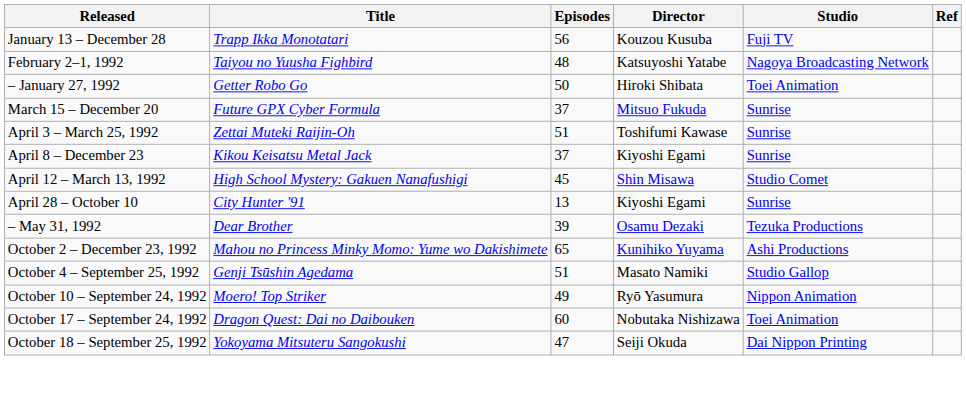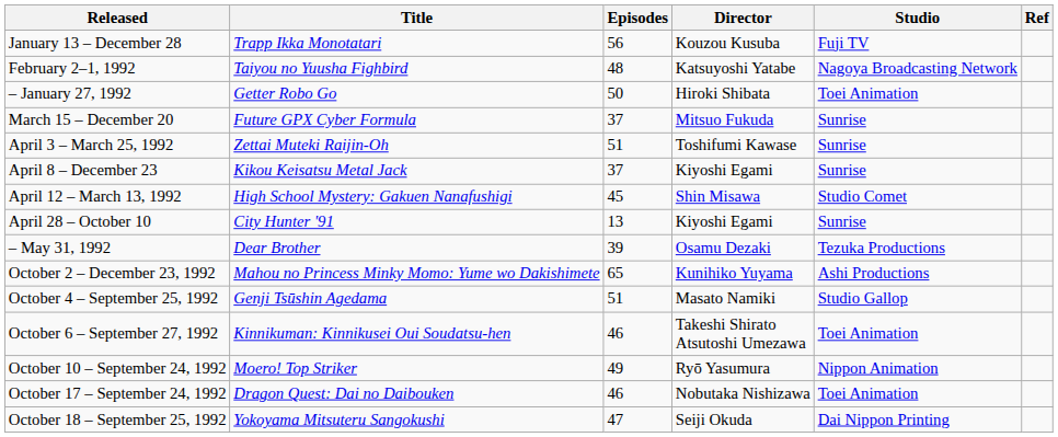+ row: October 6 – September 27, 1992 | Kinnikuman: Kinnikusei Oui Soudatsu-hen | 46 | Takeshi Shirato Atsutoshi Umezawa | Toei Animation
October 17 – September 24, 1992 | Episodes: 60 -> 46
